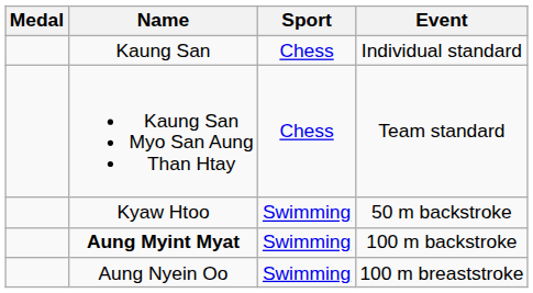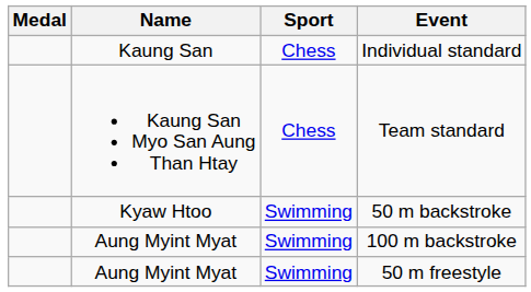100 m backstroke | Name: bold -> normal
+ row: Aung Myint Myat | Swimming | 50 m freestyle
- row: Aung Nyein Oo | Swimming | 100 m breaststroke
